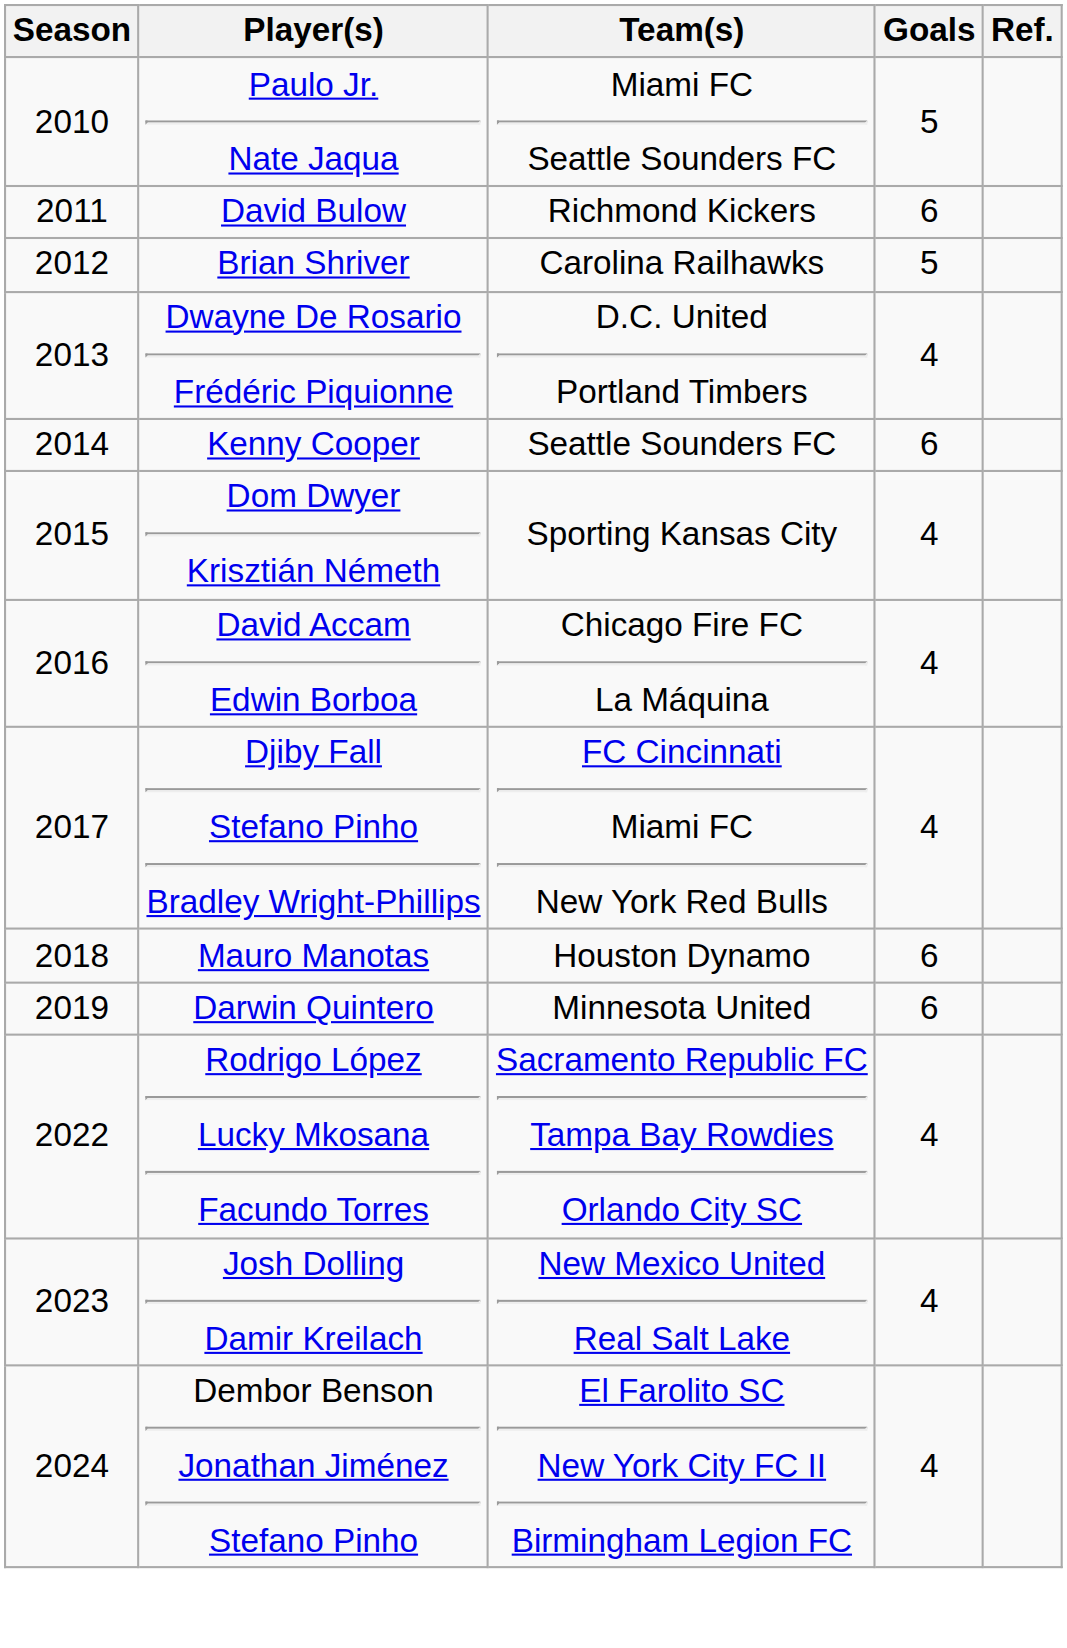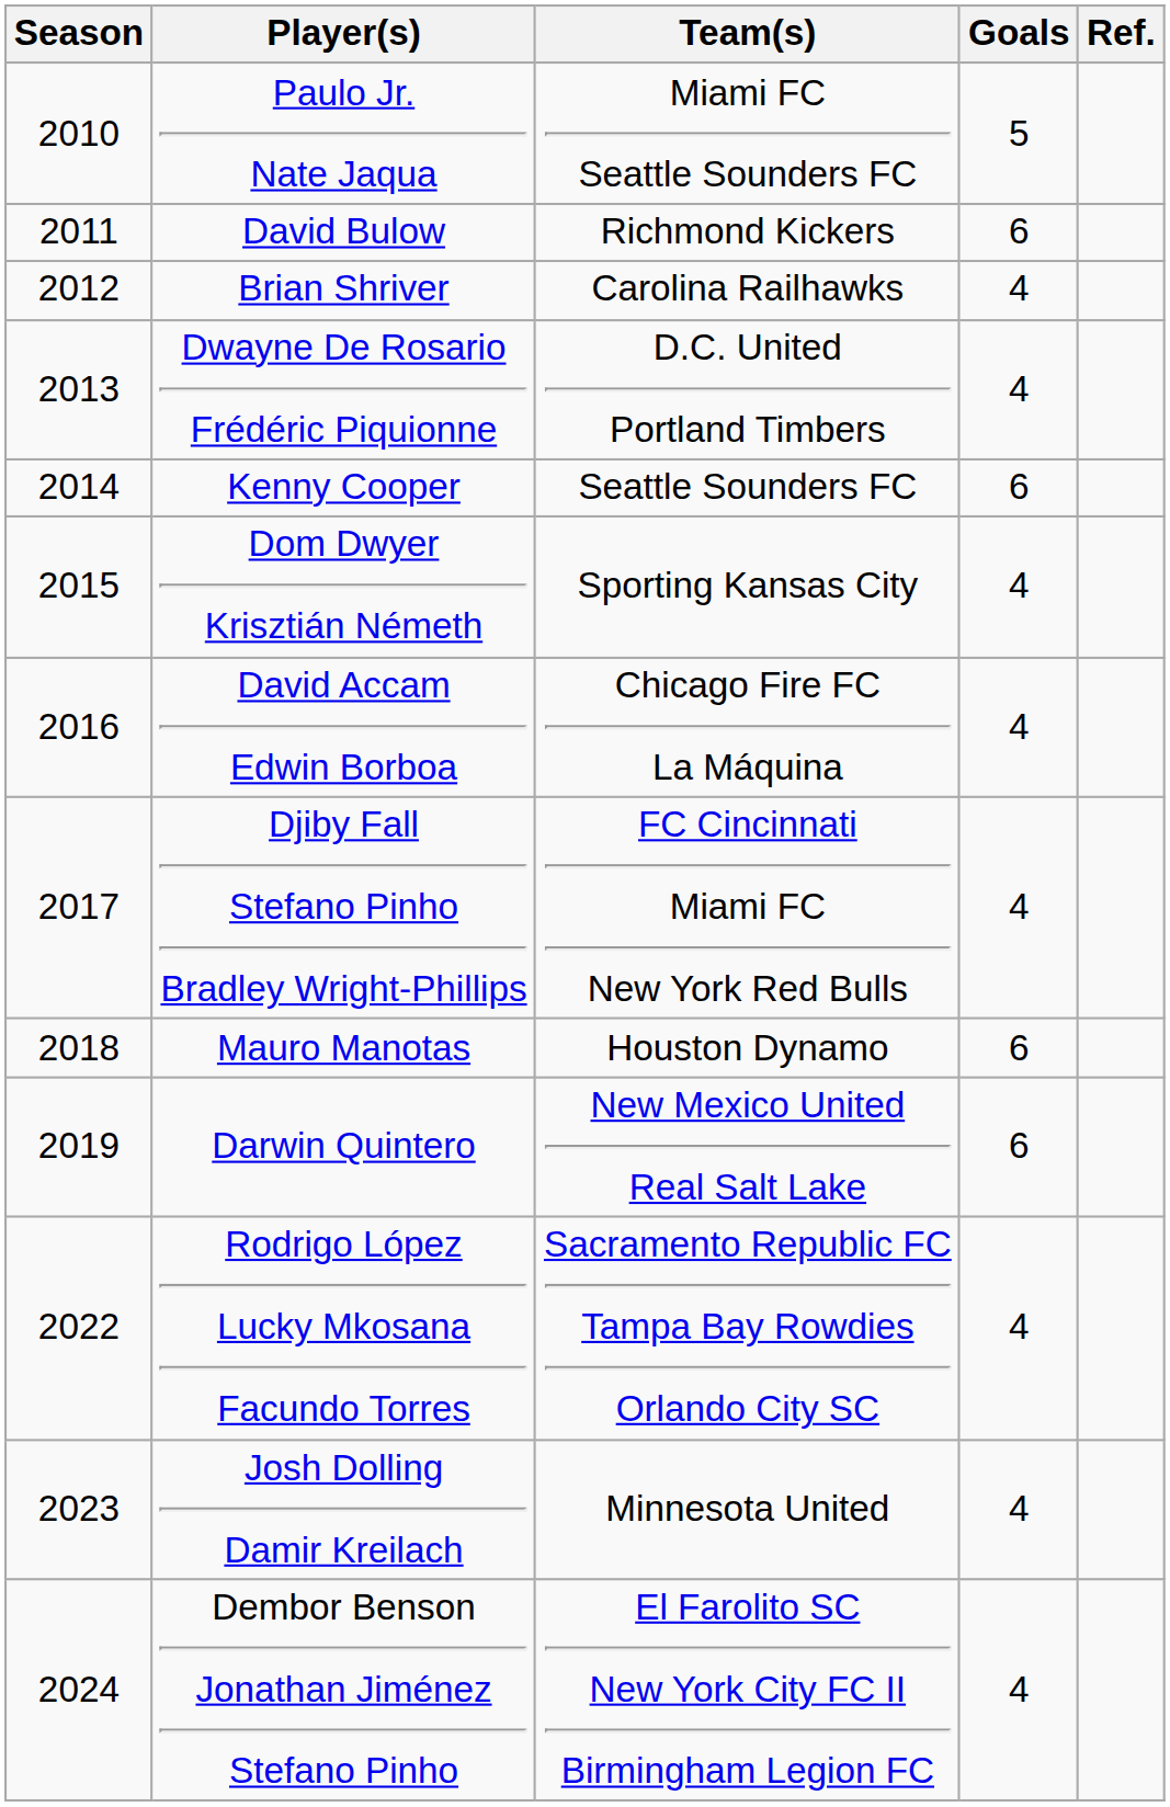Brian Shriver | Goals: 5 -> 4
Darwin Quintero | Team(s): Minnesota United -> New Mexico United Real Salt Lake
Josh Dolling Damir Kreilach | Team(s): New Mexico United Real Salt Lake -> Minnesota United
